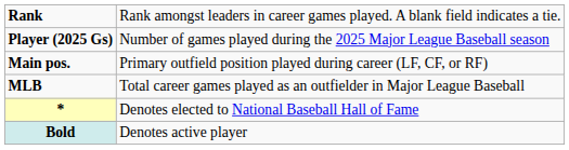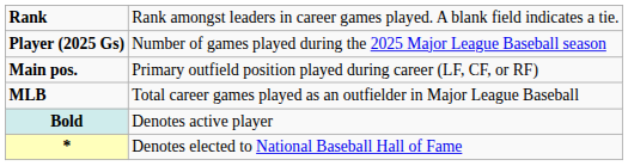rows swapped: * <-> Bold
